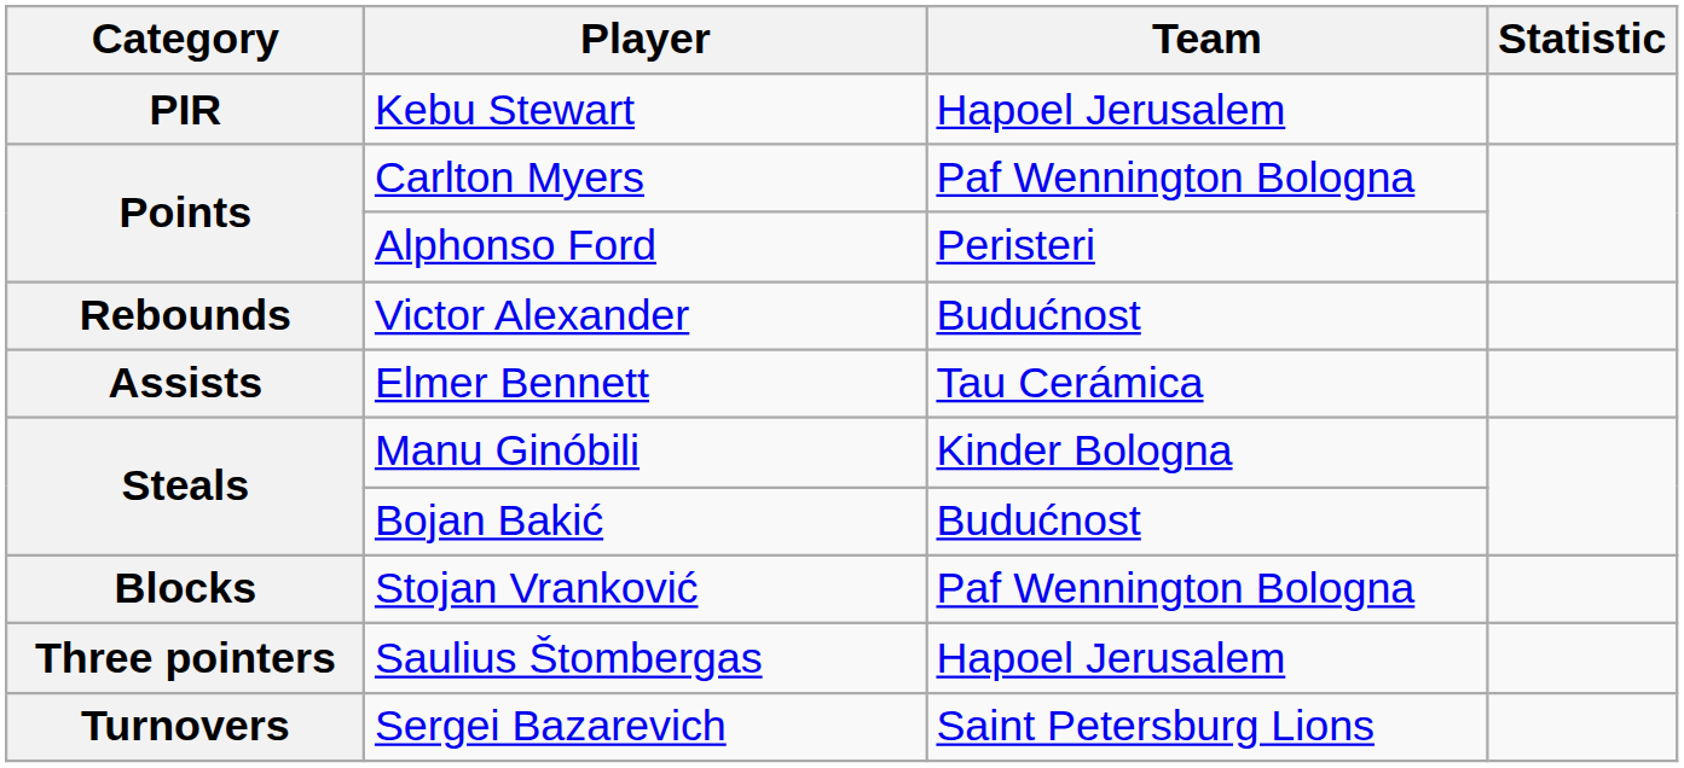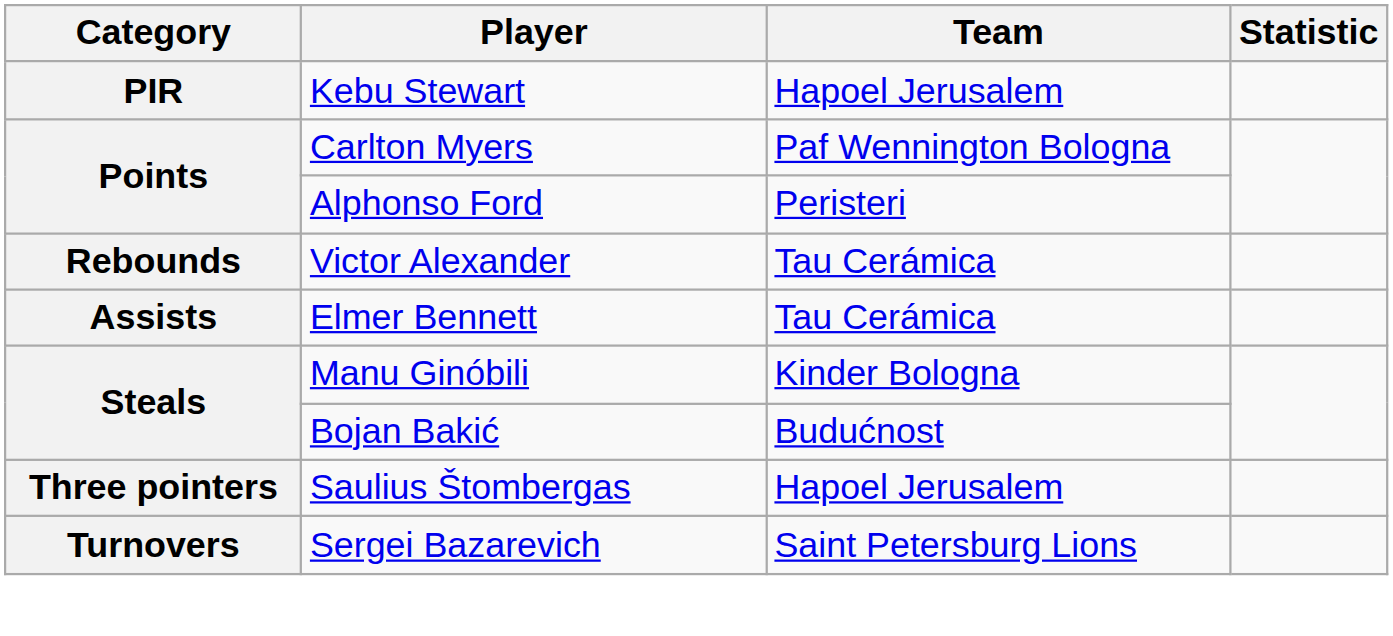Victor Alexander | Team: Budućnost -> Tau Cerámica
- row: Blocks | Stojan Vranković | Paf Wennington Bologna
